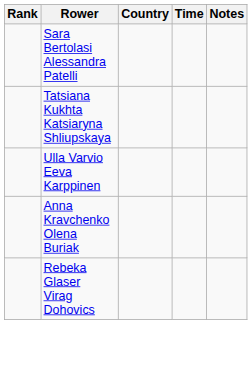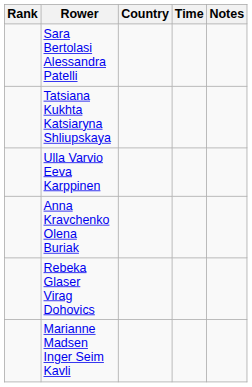+ row: Marianne Madsen Inger Seim Kavli
